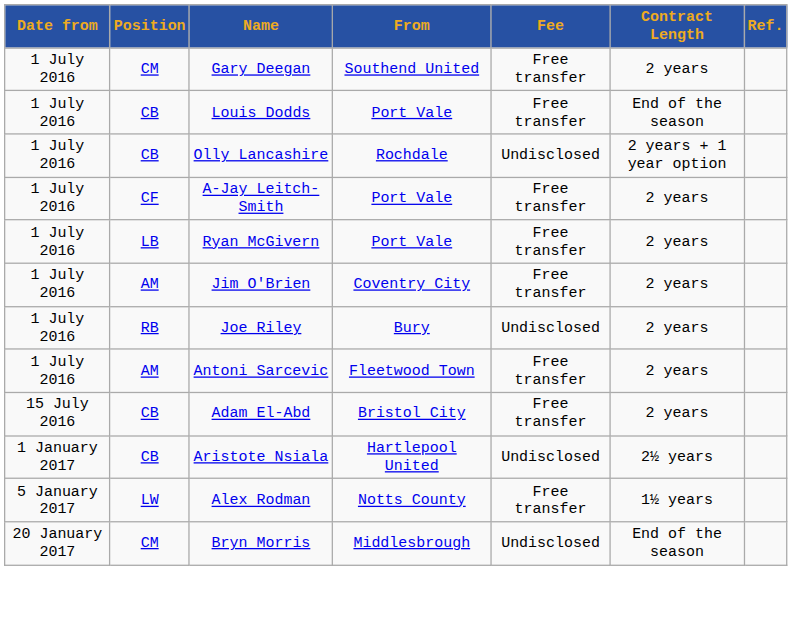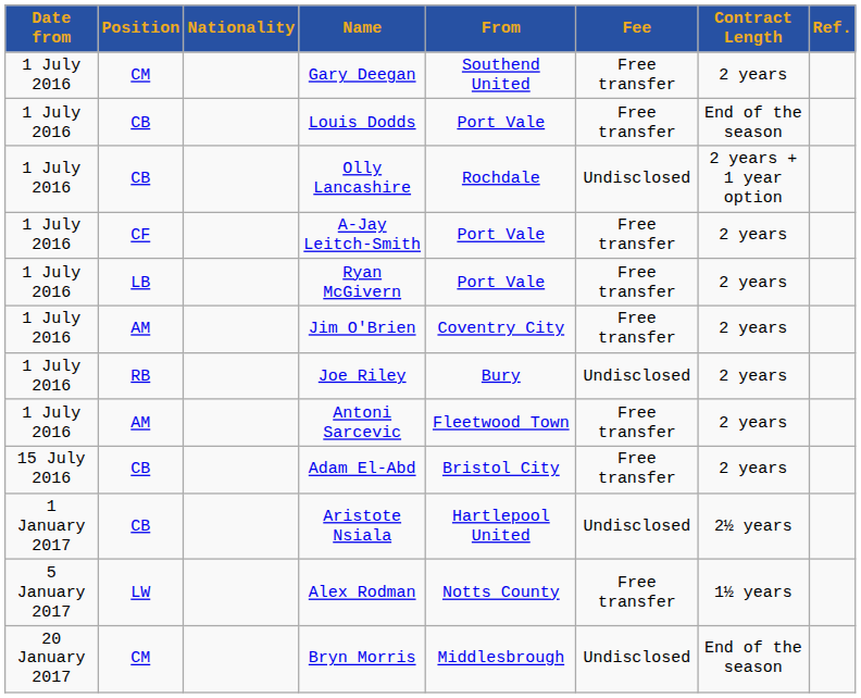+ column: Nationality
